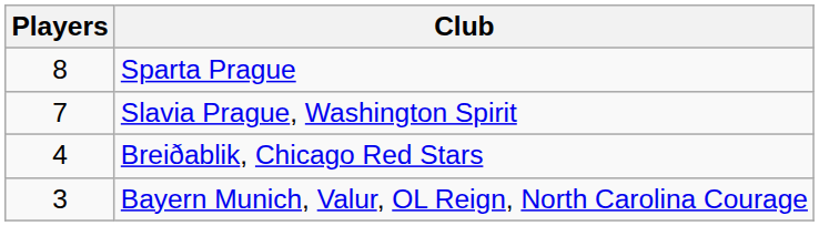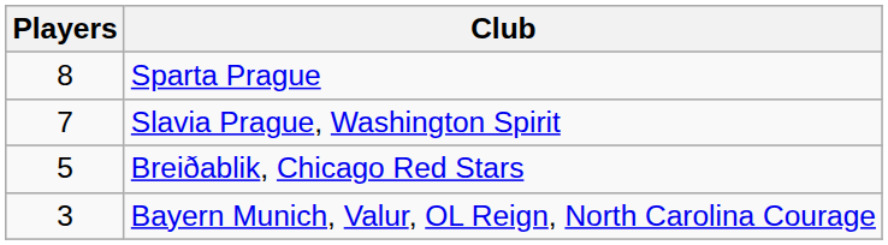Breiðablik, Chicago Red Stars | Players: 4 -> 5
